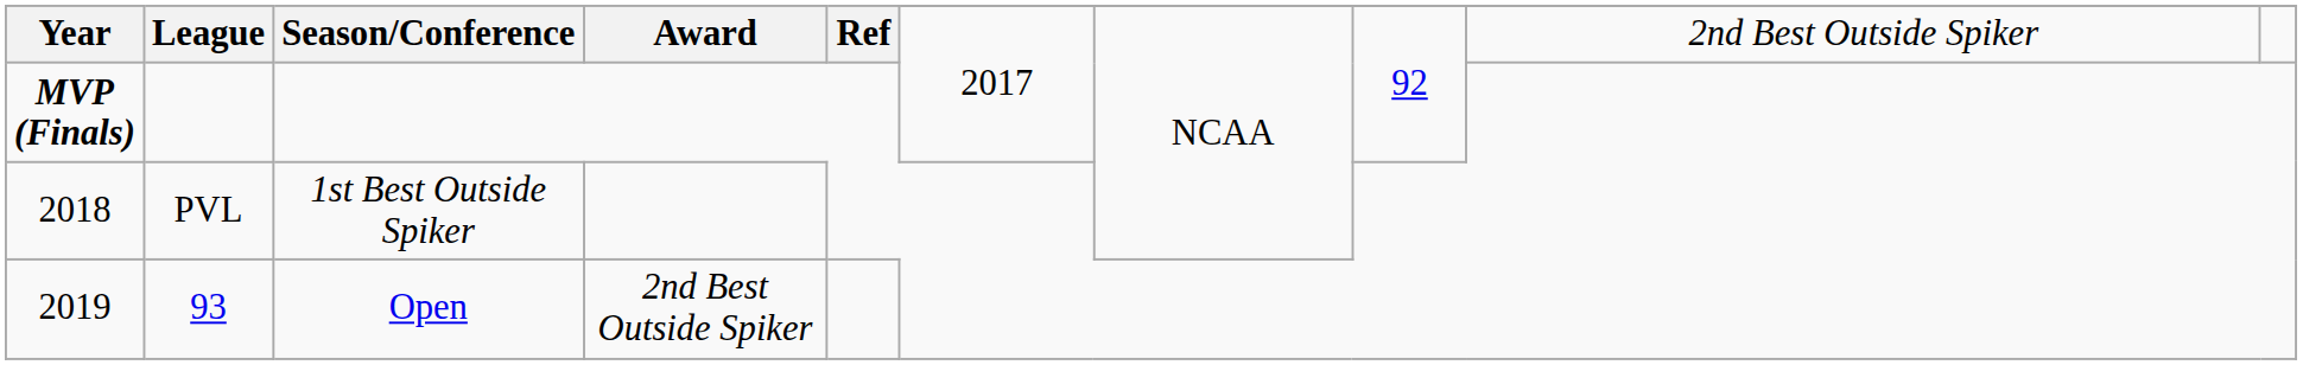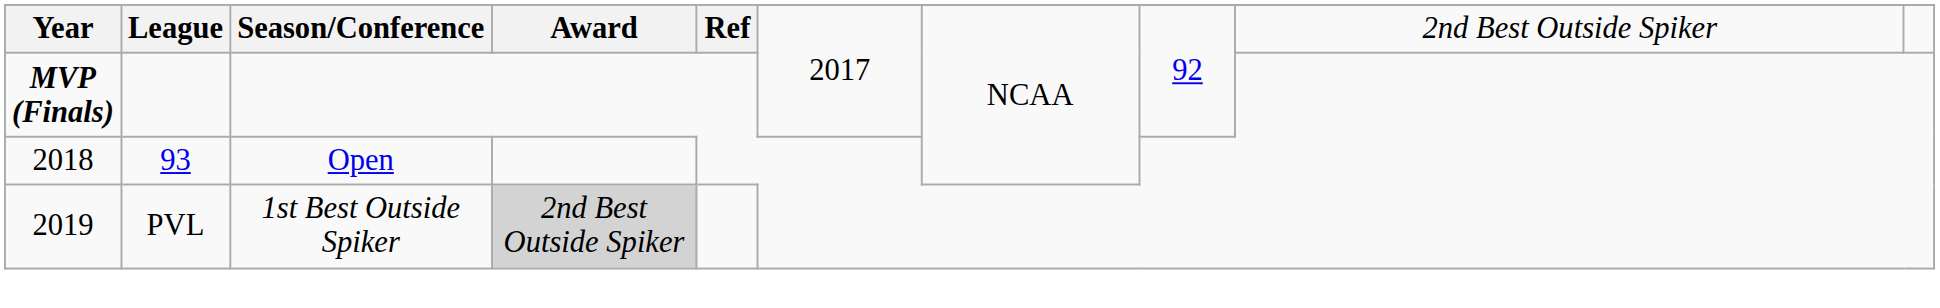2018 | League: PVL -> 93
2018 | Season/Conference: 1st Best Outside Spiker -> Open
2019 | League: 93 -> PVL
2019 | Season/Conference: Open -> 1st Best Outside Spiker
2019 | Award: no background -> lightgrey background
